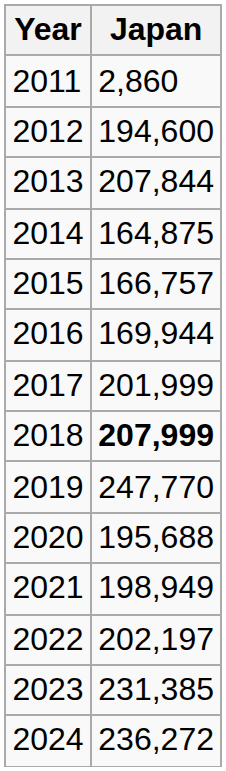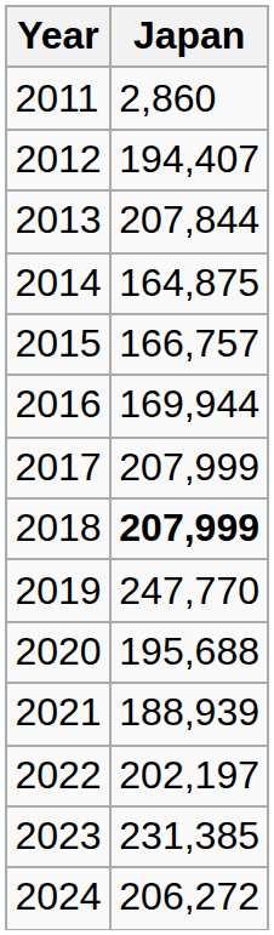2012 | Japan: 194,600 -> 194,407
2017 | Japan: 201,999 -> 207,999
2021 | Japan: 198,949 -> 188,939
2024 | Japan: 236,272 -> 206,272
